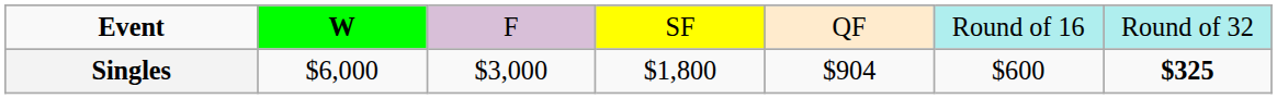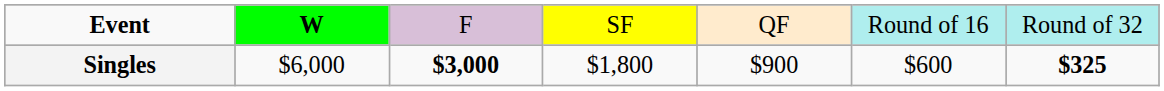Singles | column 3: normal -> bold
Singles | column 5: $904 -> $900
